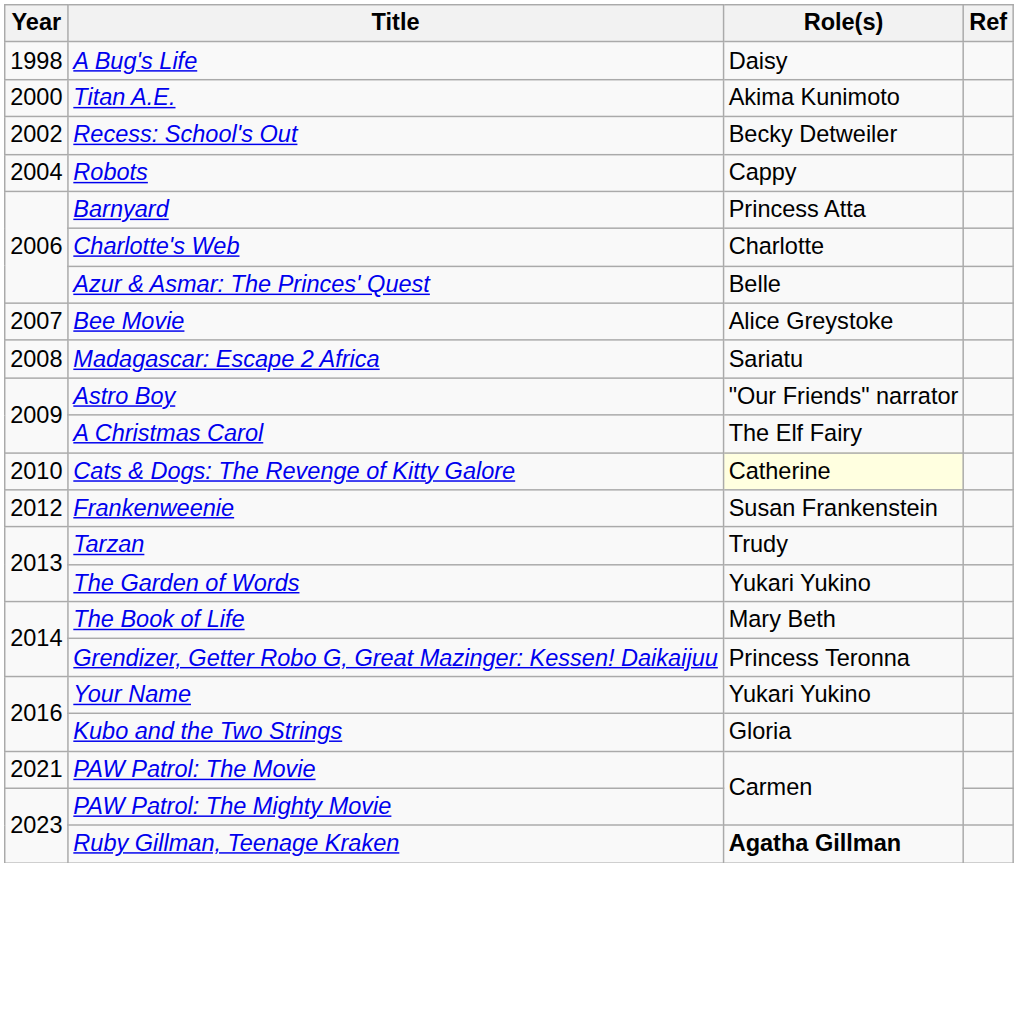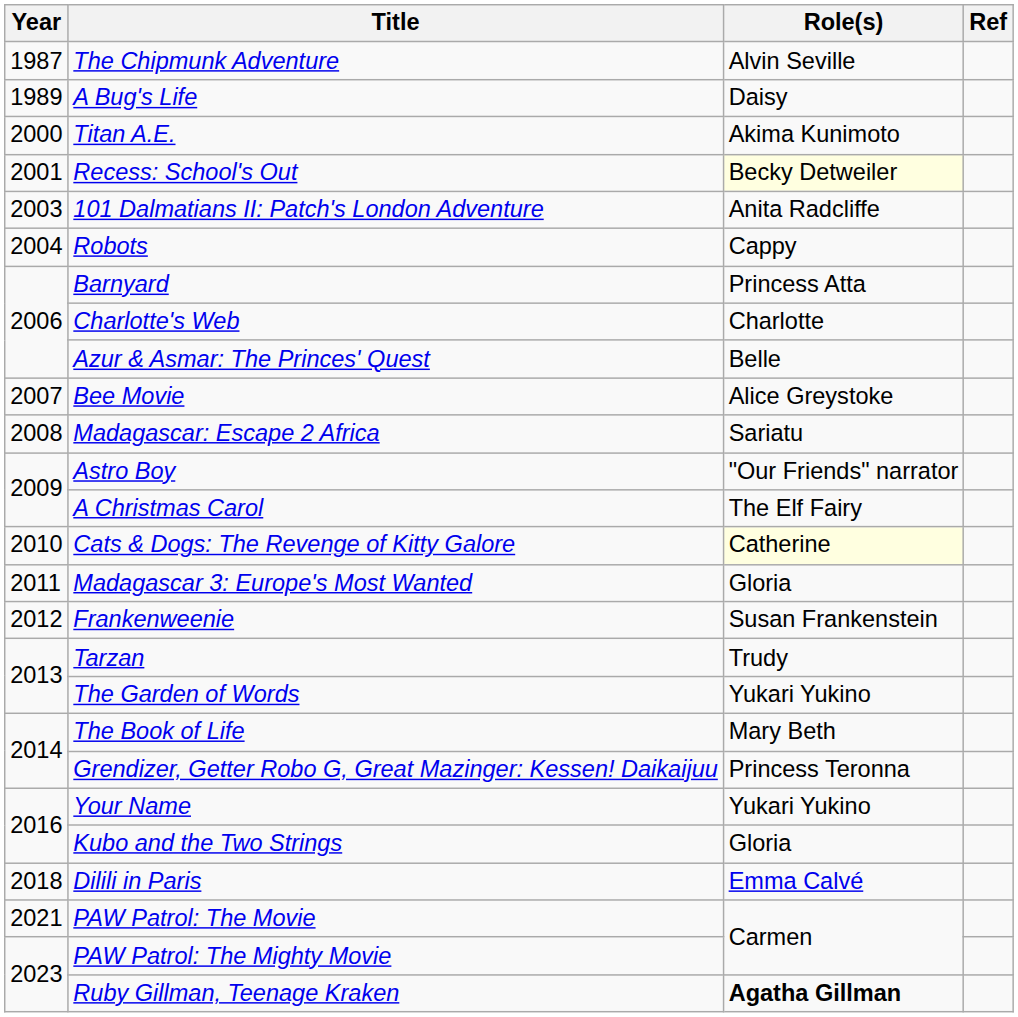+ row: 1987 | The Chipmunk Adventure | Alvin Seville
A Bug's Life | Year: 1998 -> 1989
Recess: School's Out | Year: 2002 -> 2001
Recess: School's Out | Role(s): no background -> lightyellow background
+ row: 2003 | 101 Dalmatians II: Patch's London Adventure | Anita Radcliffe
+ row: 2011 | Madagascar 3: Europe's Most Wanted | Gloria
+ row: 2018 | Dilili in Paris | Emma Calvé
